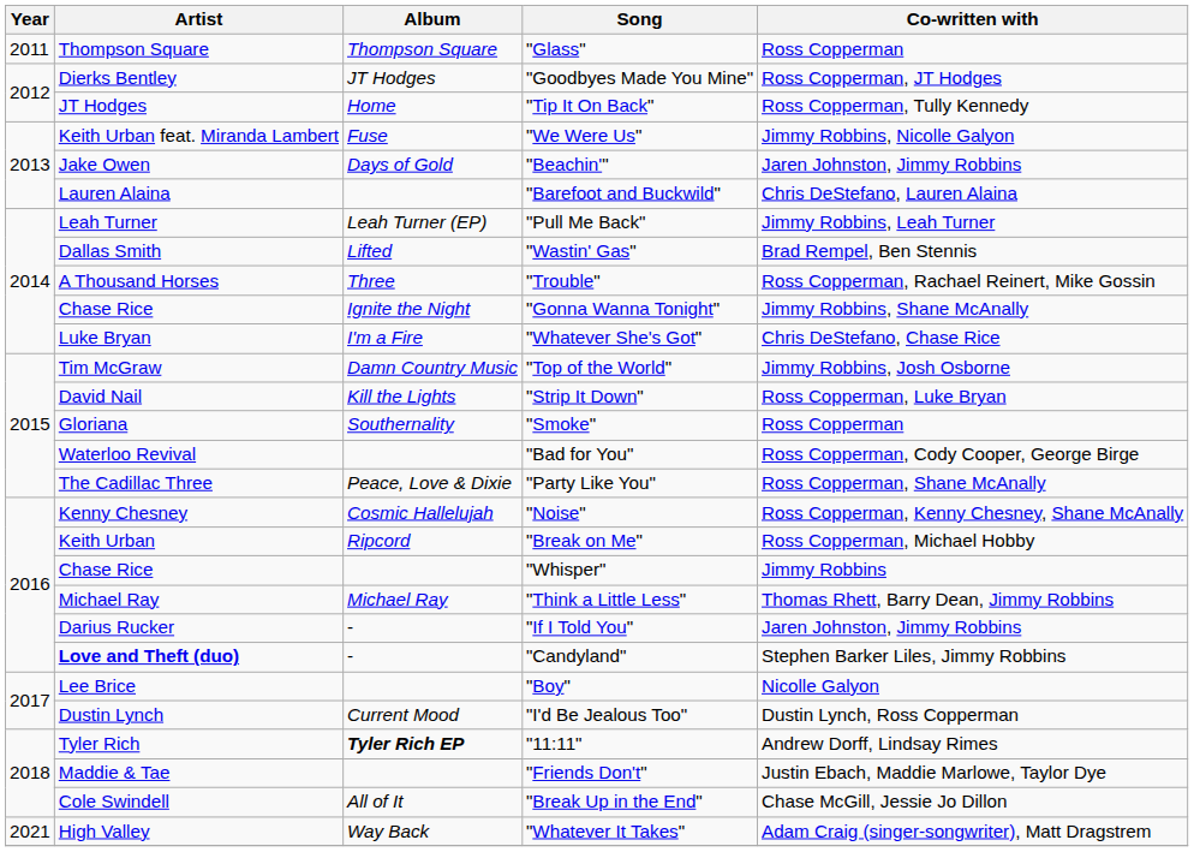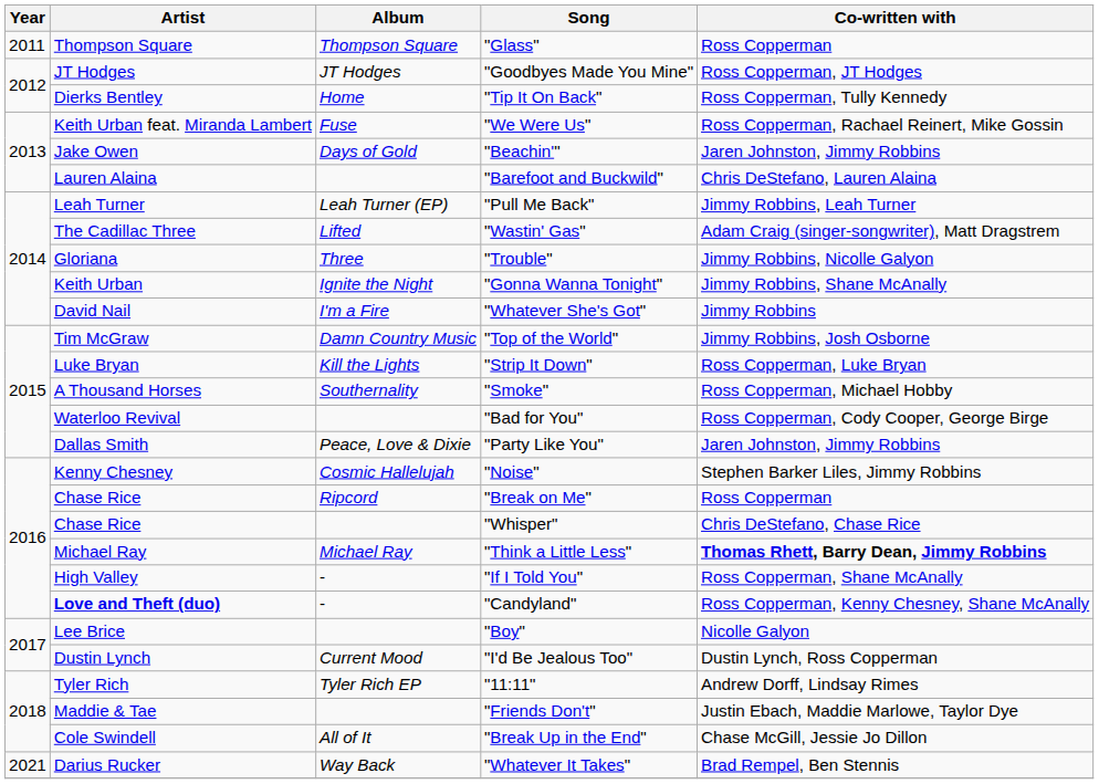"Goodbyes Made You Mine" | Artist: Dierks Bentley -> JT Hodges
"Tip It On Back" | Artist: JT Hodges -> Dierks Bentley
"We Were Us" | Co-written with: Jimmy Robbins, Nicolle Galyon -> Ross Copperman, Rachael Reinert, Mike Gossin
"Wastin' Gas" | Artist: Dallas Smith -> The Cadillac Three
"Wastin' Gas" | Co-written with: Brad Rempel, Ben Stennis -> Adam Craig (singer-songwriter), Matt Dragstrem
"Trouble" | Artist: A Thousand Horses -> Gloriana
"Trouble" | Co-written with: Ross Copperman, Rachael Reinert, Mike Gossin -> Jimmy Robbins, Nicolle Galyon
"Gonna Wanna Tonight" | Artist: Chase Rice -> Keith Urban
"Whatever She's Got" | Artist: Luke Bryan -> David Nail
"Whatever She's Got" | Co-written with: Chris DeStefano, Chase Rice -> Jimmy Robbins
"Strip It Down" | Artist: David Nail -> Luke Bryan
"Smoke" | Artist: Gloriana -> A Thousand Horses
"Smoke" | Co-written with: Ross Copperman -> Ross Copperman, Michael Hobby
"Party Like You" | Artist: The Cadillac Three -> Dallas Smith
"Party Like You" | Co-written with: Ross Copperman, Shane McAnally -> Jaren Johnston, Jimmy Robbins
"Noise" | Co-written with: Ross Copperman, Kenny Chesney, Shane McAnally -> Stephen Barker Liles, Jimmy Robbins
"Break on Me" | Artist: Keith Urban -> Chase Rice
"Break on Me" | Co-written with: Ross Copperman, Michael Hobby -> Ross Copperman
"Whisper" | Co-written with: Jimmy Robbins -> Chris DeStefano, Chase Rice
"Think a Little Less" | Co-written with: normal -> bold
"If I Told You" | Artist: Darius Rucker -> High Valley
"If I Told You" | Co-written with: Jaren Johnston, Jimmy Robbins -> Ross Copperman, Shane McAnally
"Candyland" | Co-written with: Stephen Barker Liles, Jimmy Robbins -> Ross Copperman, Kenny Chesney, Shane McAnally
"11:11" | Album: bold -> normal
"Whatever It Takes" | Artist: High Valley -> Darius Rucker
"Whatever It Takes" | Co-written with: Adam Craig (singer-songwriter), Matt Dragstrem -> Brad Rempel, Ben Stennis
